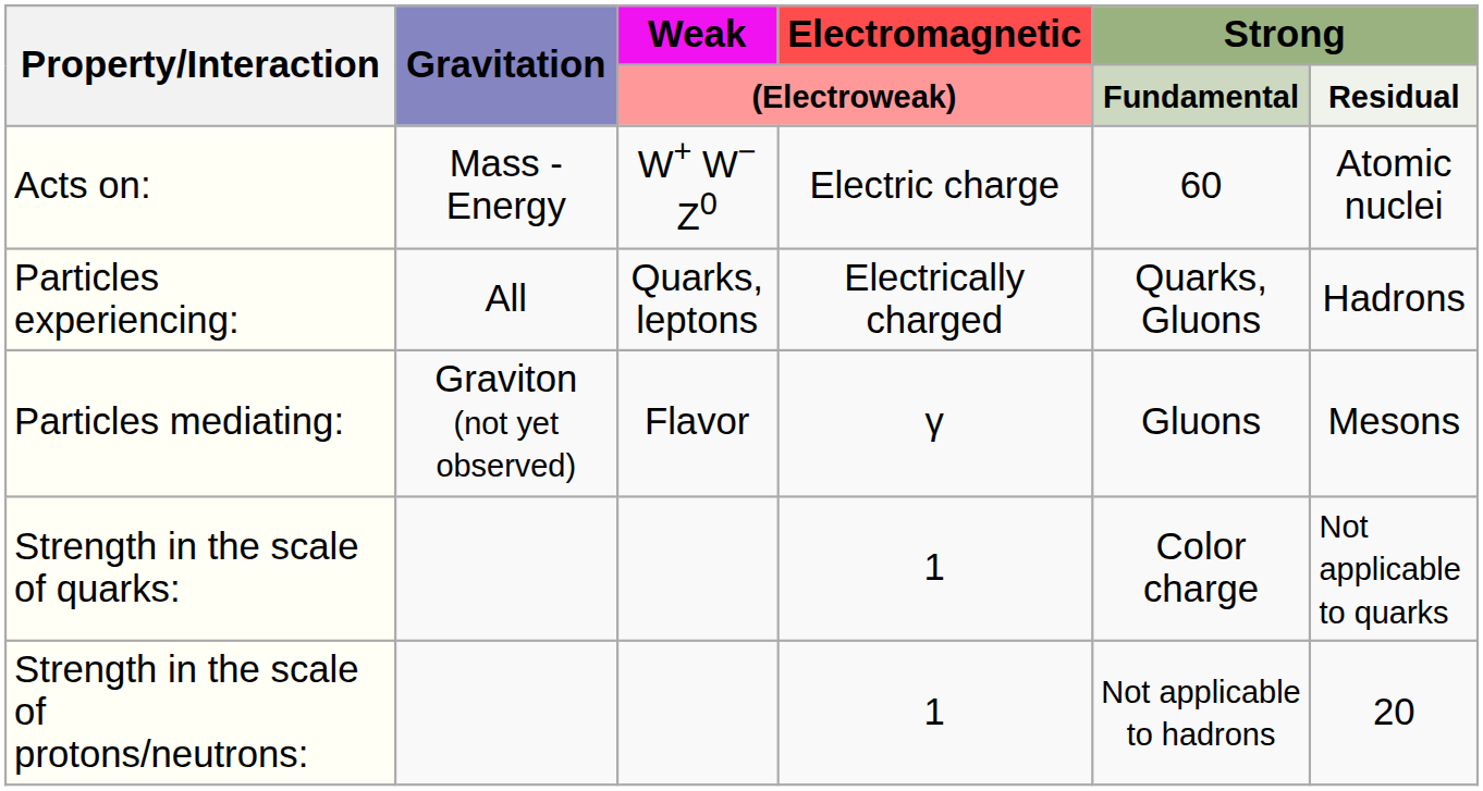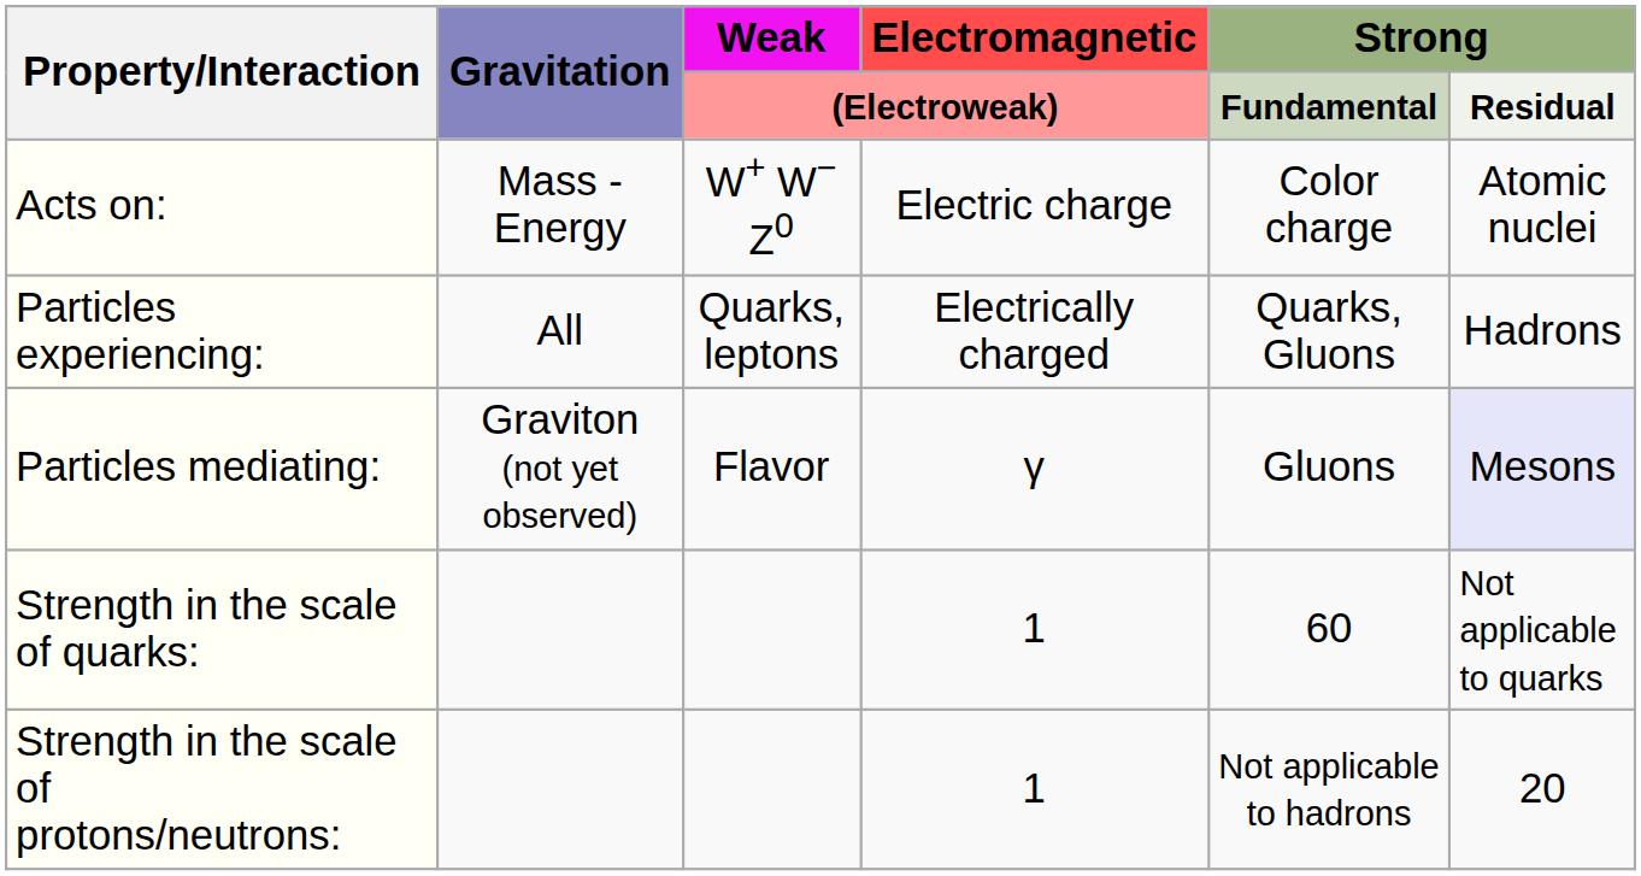Acts on: | Strong / Fundamental: 60 -> Color charge
Particles mediating: | Strong / Residual: no background -> lavender background
Strength in the scale of quarks: | Strong / Fundamental: Color charge -> 60
